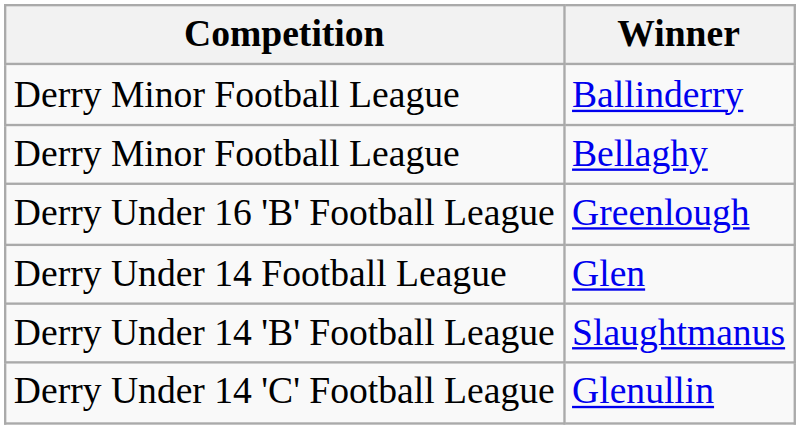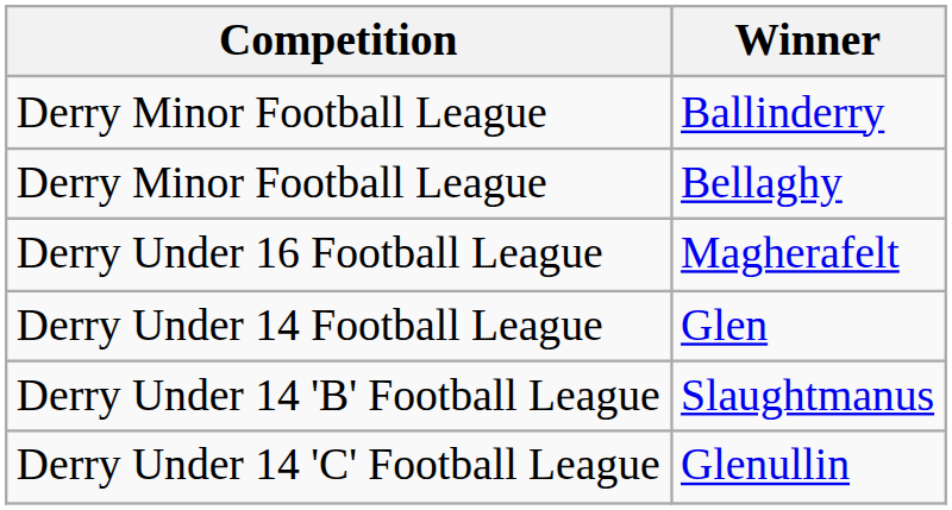+ row: Derry Under 16 Football League | Magherafelt
- row: Derry Under 16 'B' Football League | Greenlough
